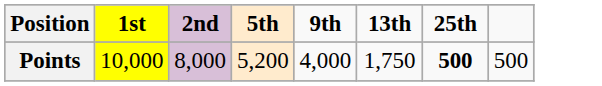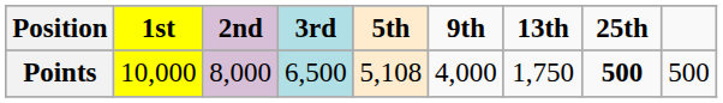+ column: 3rd | 6,500
Points | 5th: 5,200 -> 5,108
